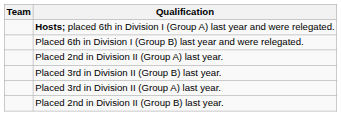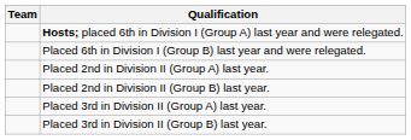rows swapped: Placed 2nd in Division II (Group B) last year. <-> Placed 3rd in Division II (Group B) last year.
